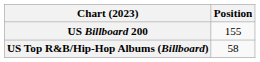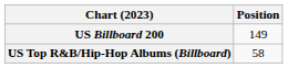US Billboard 200 | Position: 155 -> 149
